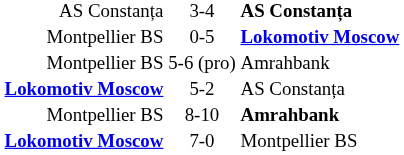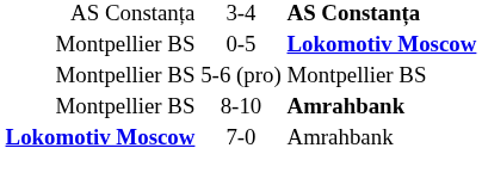5-6 (pro) | column 3: Amrahbank -> Montpellier BS
- row: Lokomotiv Moscow | 5-2 | AS Constanța
7-0 | column 3: Montpellier BS -> Amrahbank
